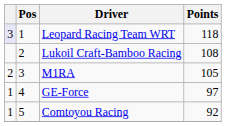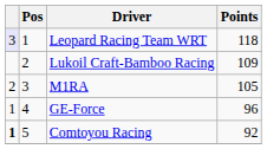Lukoil Craft-Bamboo Racing | Points: 108 -> 109
GE-Force | Points: 97 -> 96
Comtoyou Racing | column 1: normal -> bold
